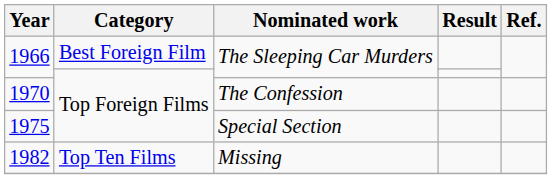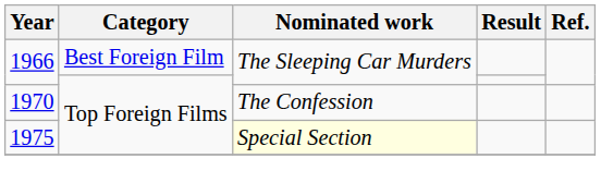1975 | Nominated work: no background -> lightyellow background
- row: 1982 | Top Ten Films | Missing
